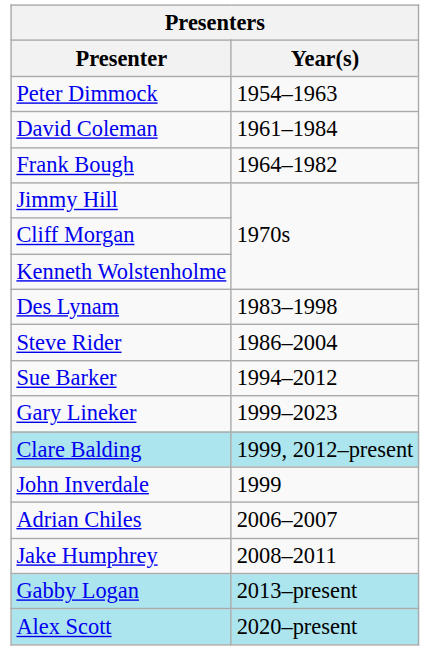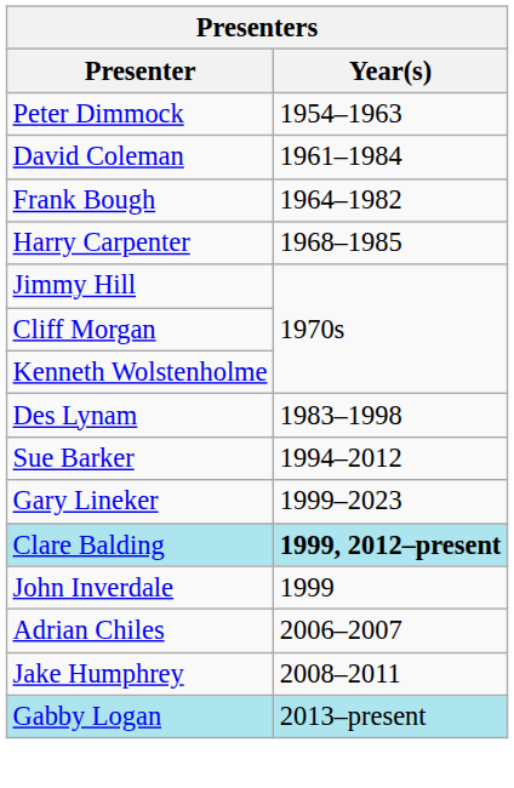+ row: Harry Carpenter | 1968–1985
- row: Steve Rider | 1986–2004
Clare Balding | Year(s): normal -> bold
- row: Alex Scott | 2020–present
